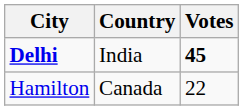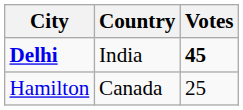Hamilton | Votes: 22 -> 25
